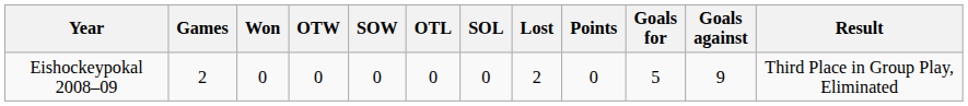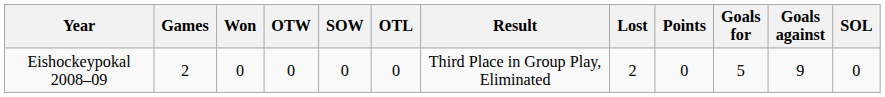columns swapped: SOL <-> Result
